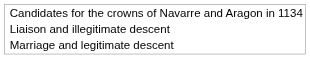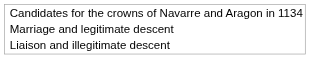rows swapped: Marriage and legitimate descent <-> Liaison and illegitimate descent
